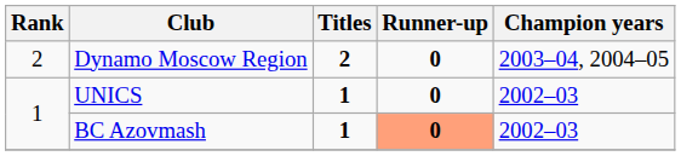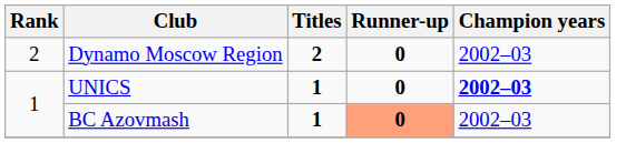Dynamo Moscow Region | Champion years: 2003–04, 2004–05 -> 2002–03
UNICS | Champion years: normal -> bold
